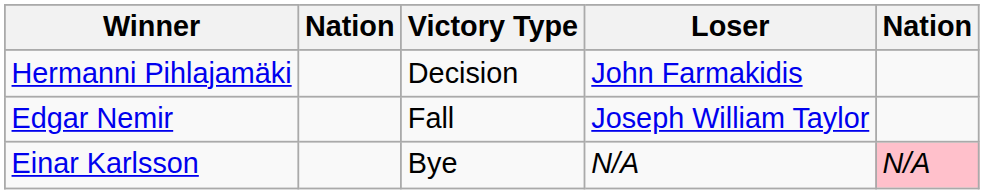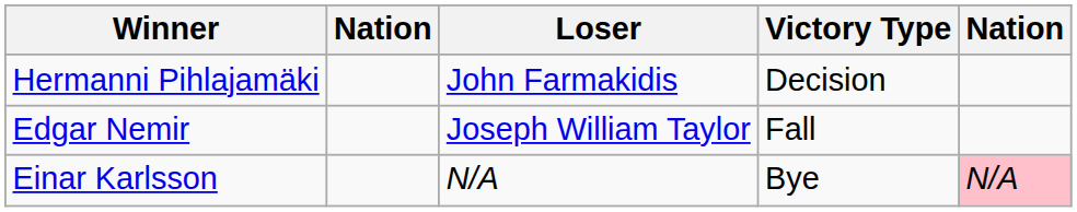columns swapped: Victory Type <-> Loser
